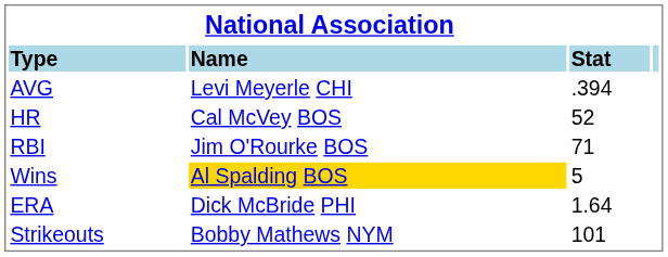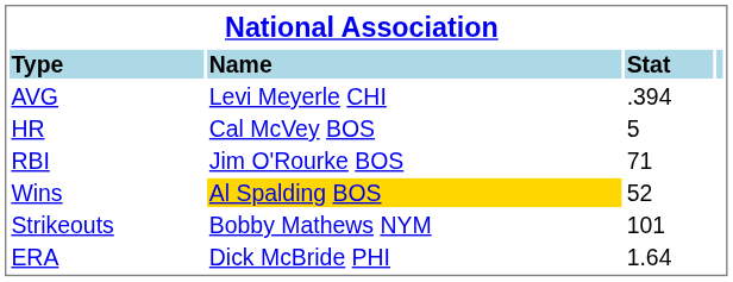HR | column 3: 52 -> 5
Wins | column 3: 5 -> 52
rows swapped: ERA <-> Strikeouts
